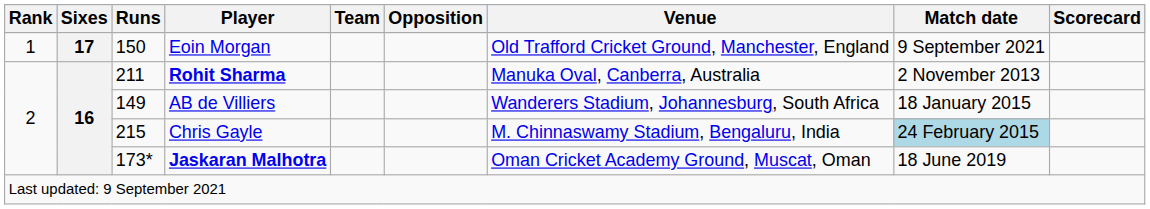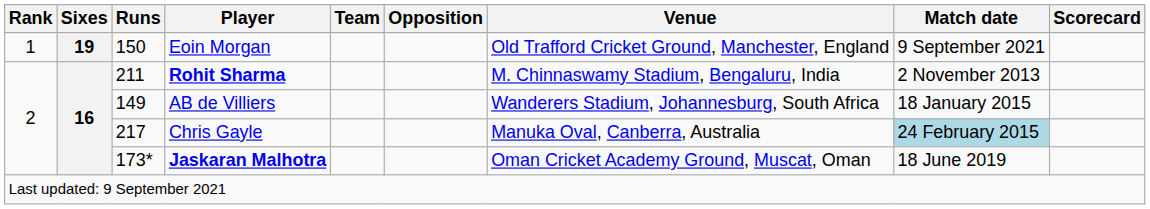Eoin Morgan | Sixes: 17 -> 19
Rohit Sharma | Venue: Manuka Oval, Canberra, Australia -> M. Chinnaswamy Stadium, Bengaluru, India
Chris Gayle | Runs: 215 -> 217
Chris Gayle | Venue: M. Chinnaswamy Stadium, Bengaluru, India -> Manuka Oval, Canberra, Australia
